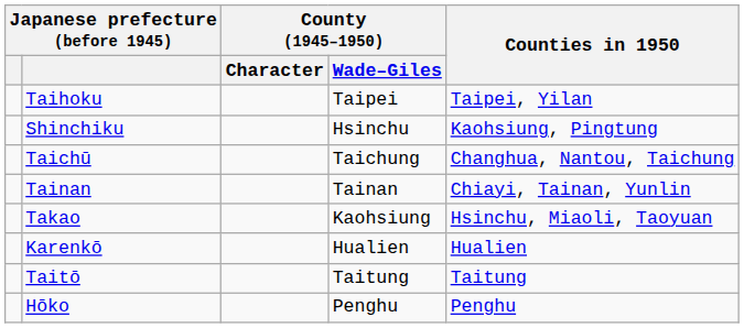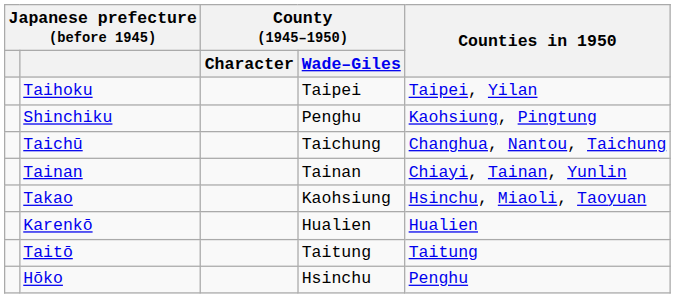Shinchiku | County (1945–1950) / Wade–Giles: Hsinchu -> Penghu
Hōko | County (1945–1950) / Wade–Giles: Penghu -> Hsinchu
